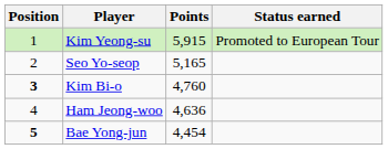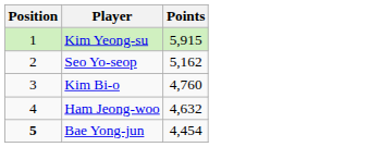- column: Status earned | Promoted to European Tour
Seo Yo-seop | Points: 5,165 -> 5,162
Kim Bi-o | Position: bold -> normal
Ham Jeong-woo | Points: 4,636 -> 4,632
